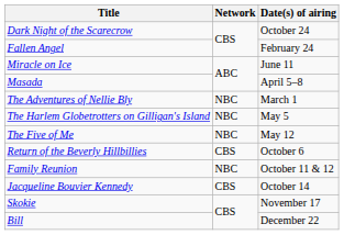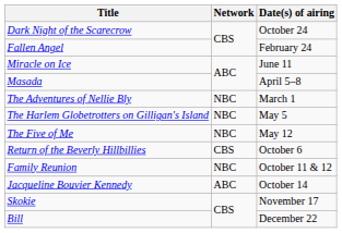Jacqueline Bouvier Kennedy | Network: CBS -> ABC
